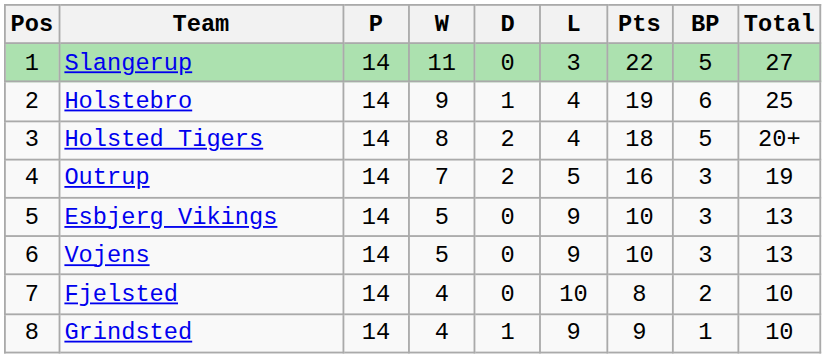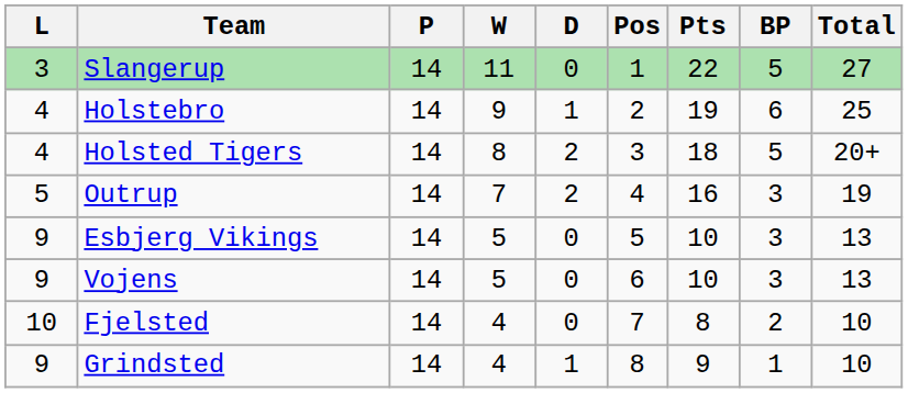columns swapped: Pos <-> L
